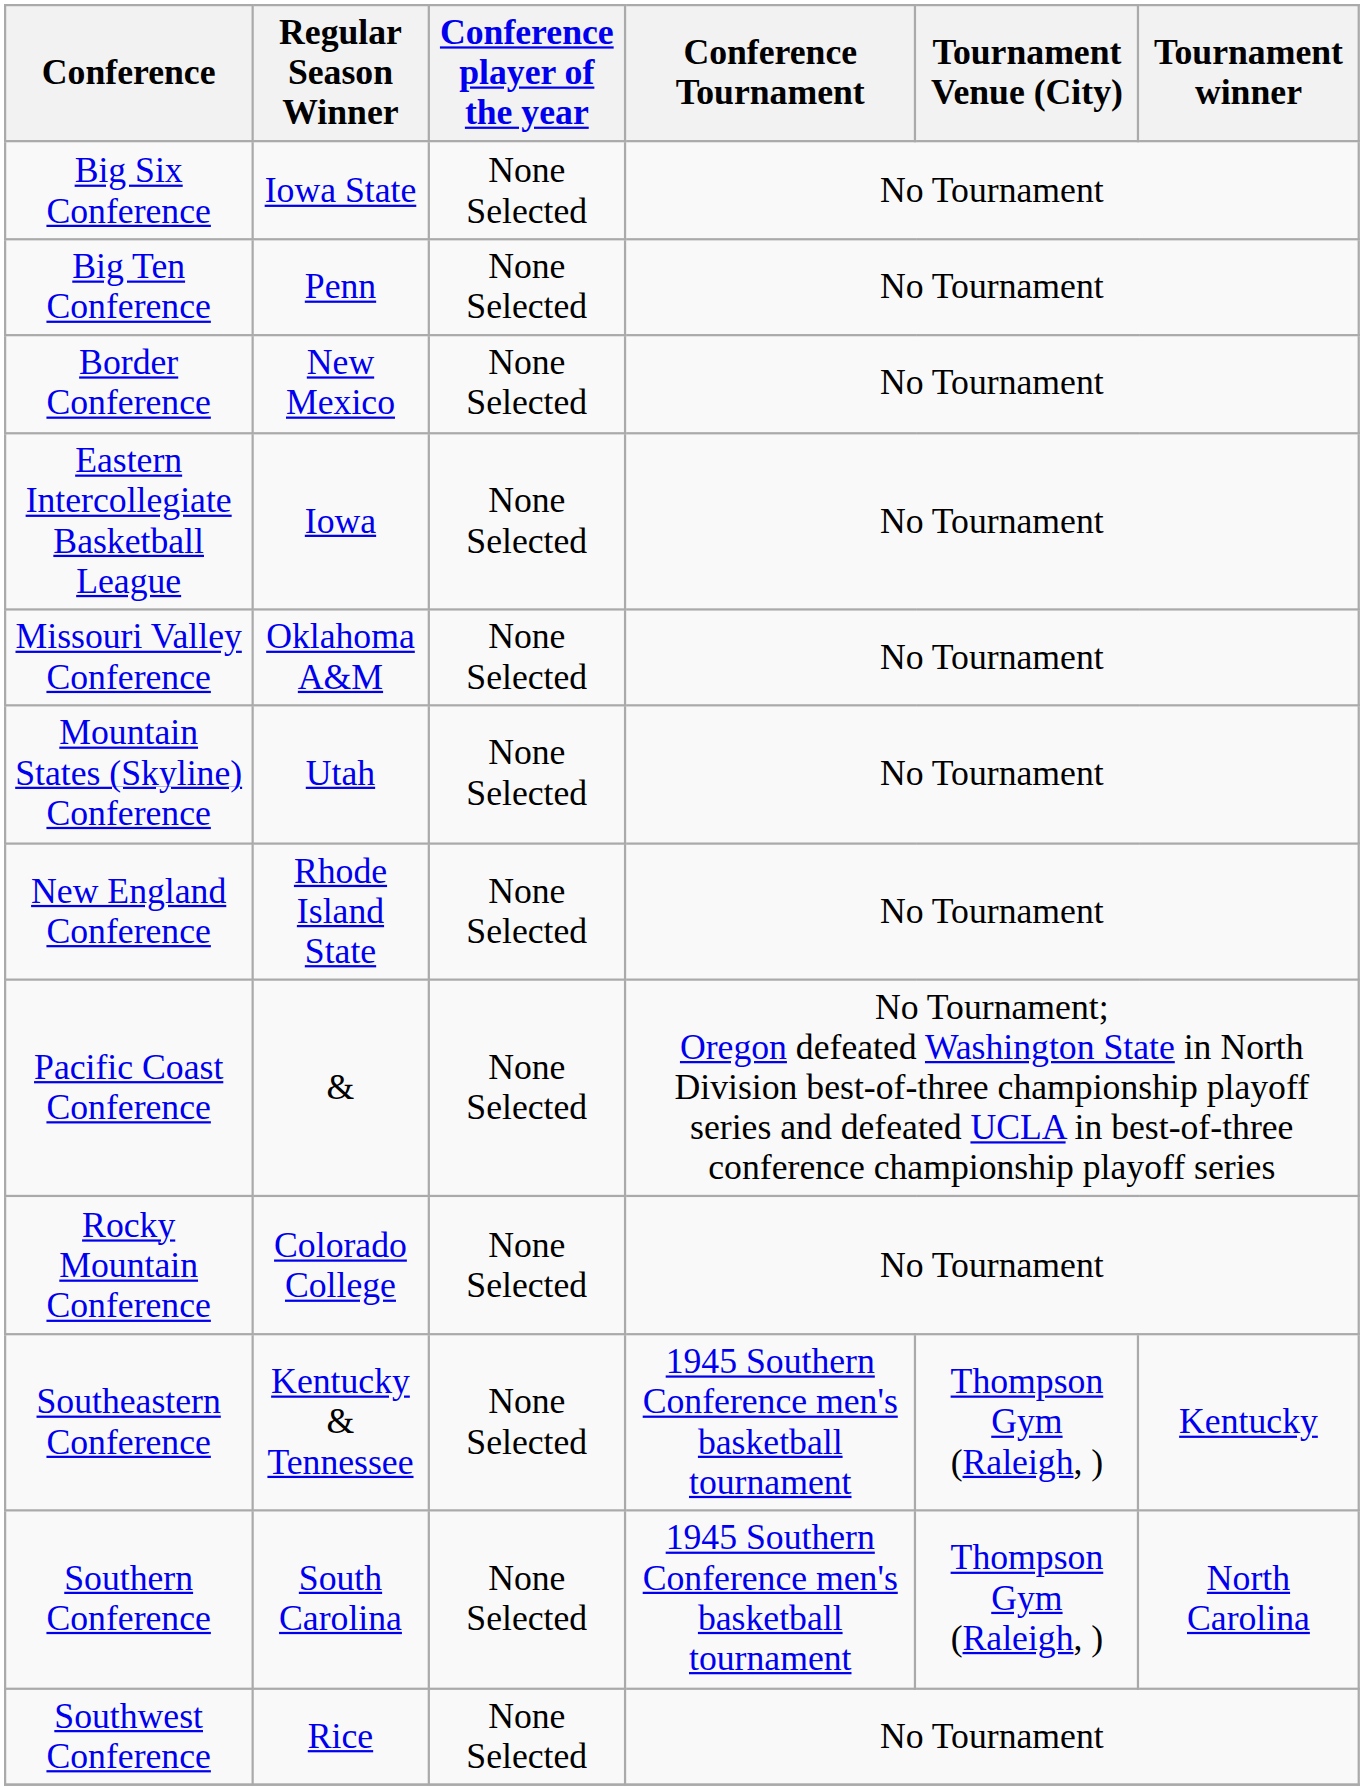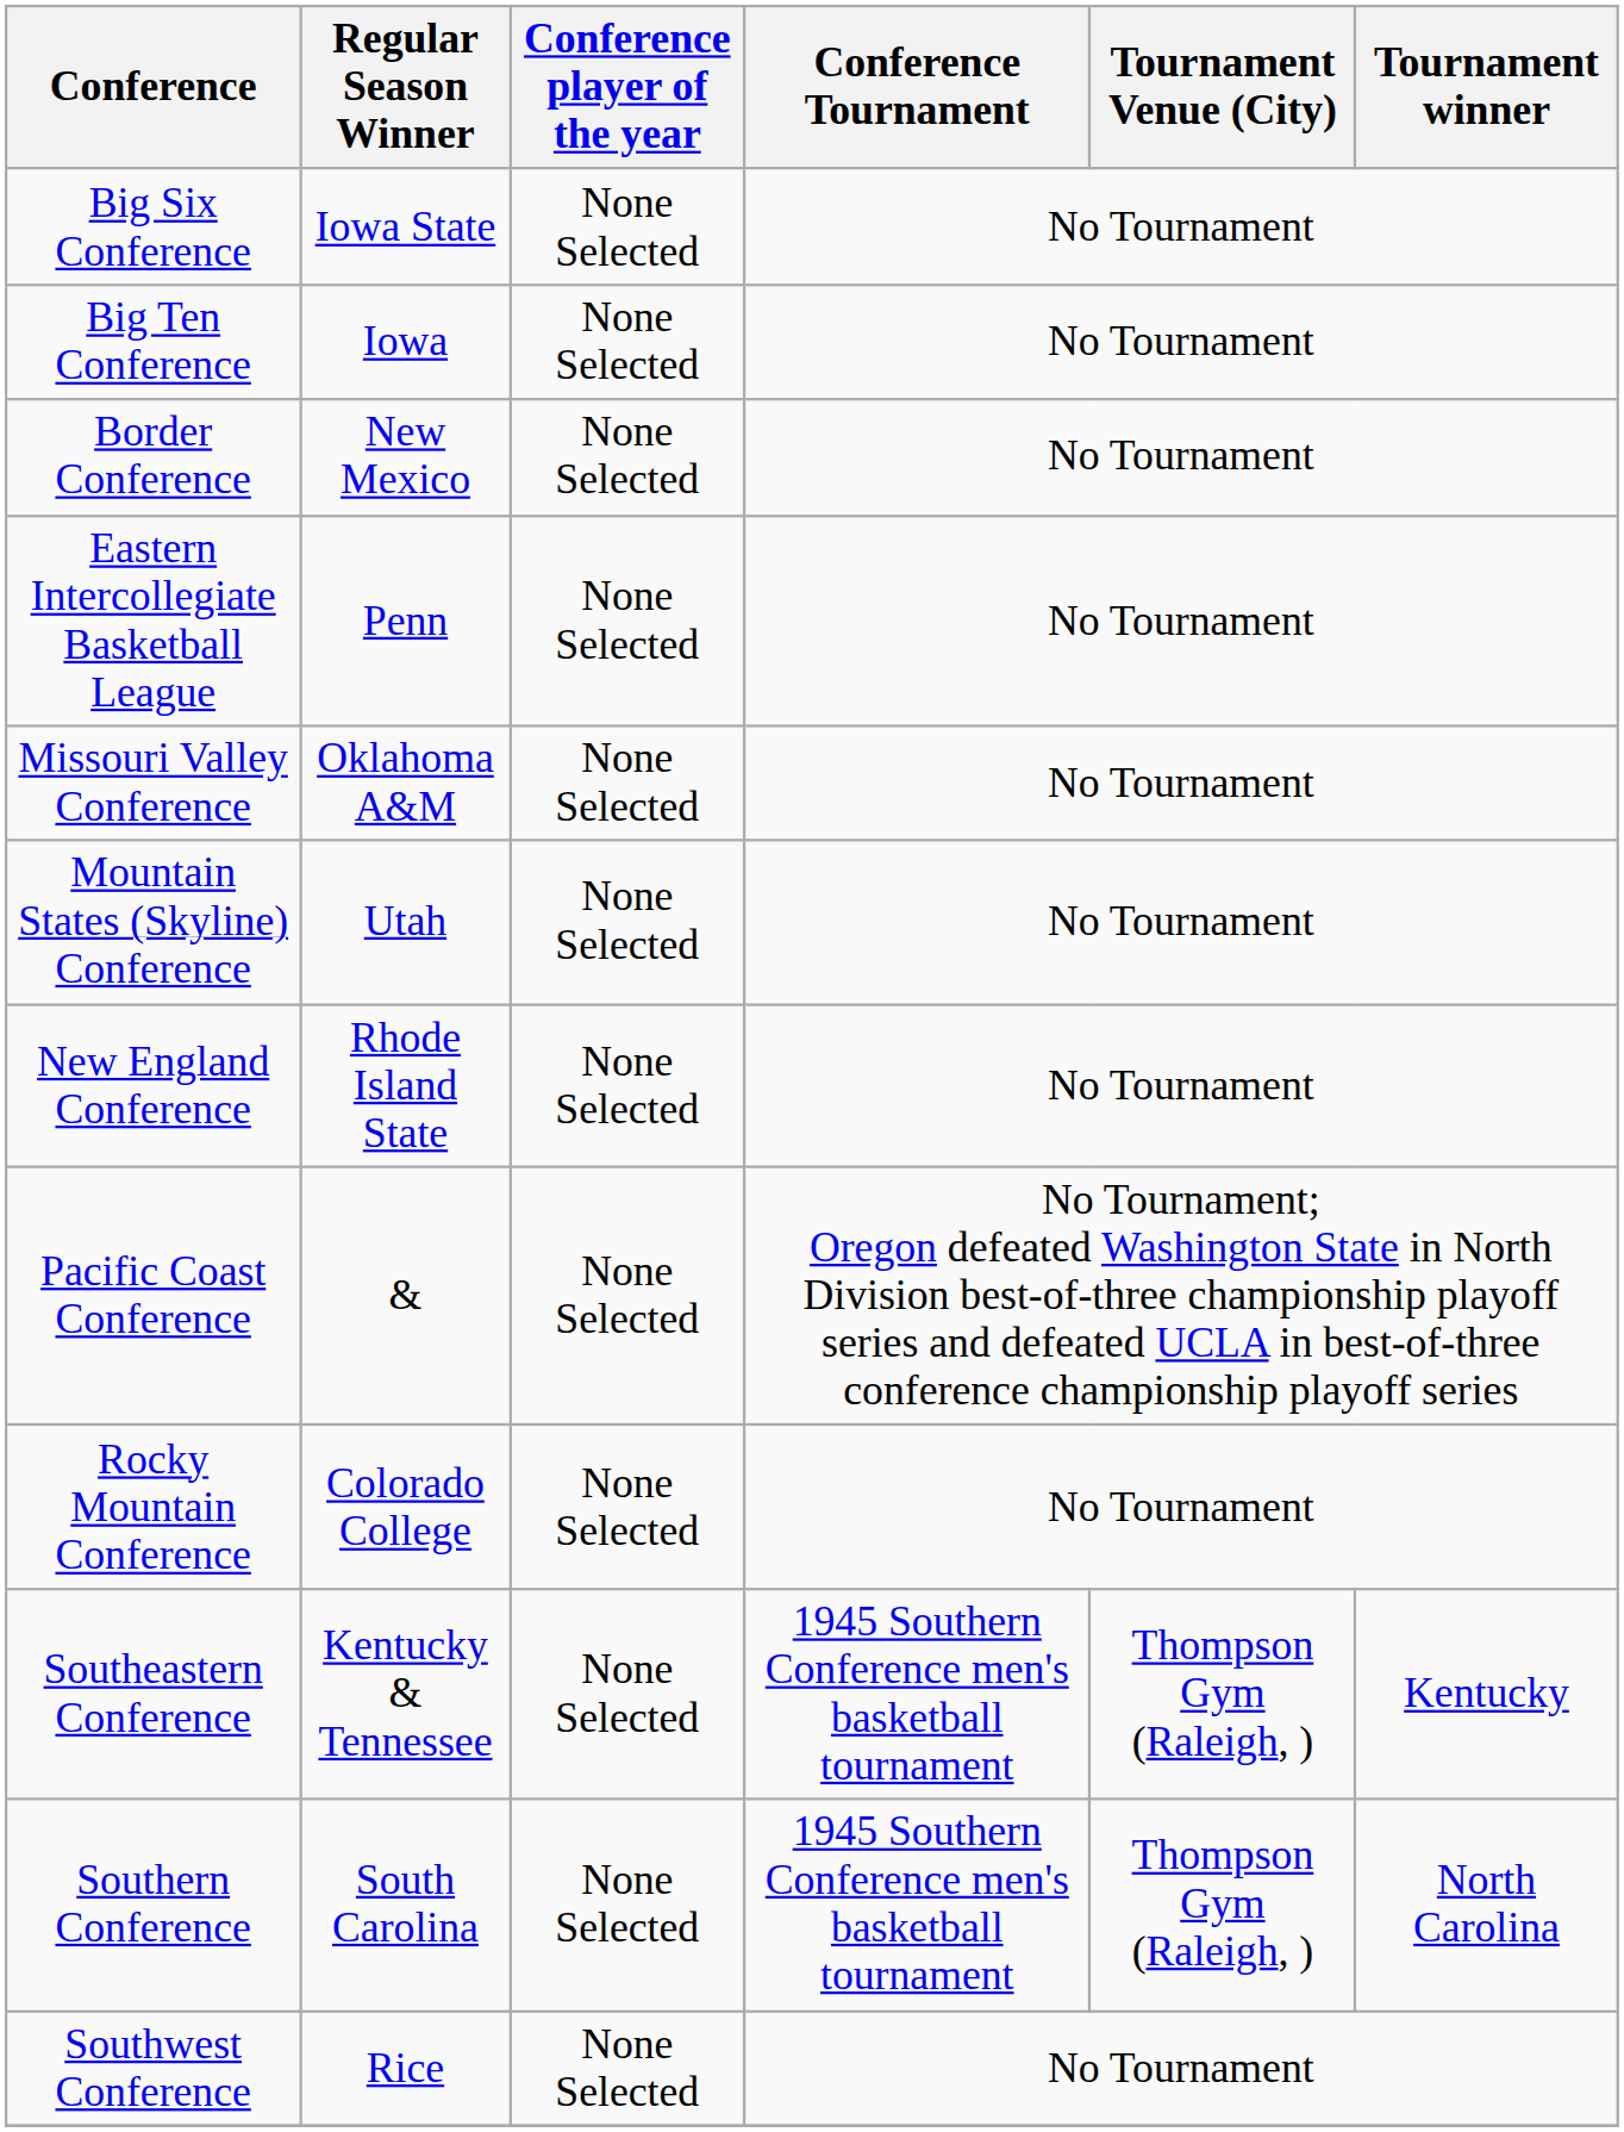Big Ten Conference | Regular Season Winner: Penn -> Iowa
Eastern Intercollegiate Basketball League | Regular Season Winner: Iowa -> Penn
